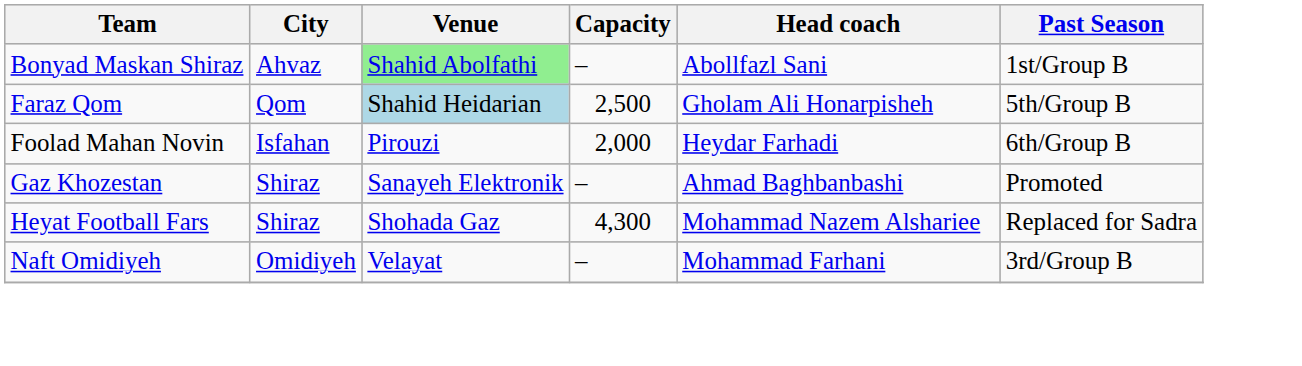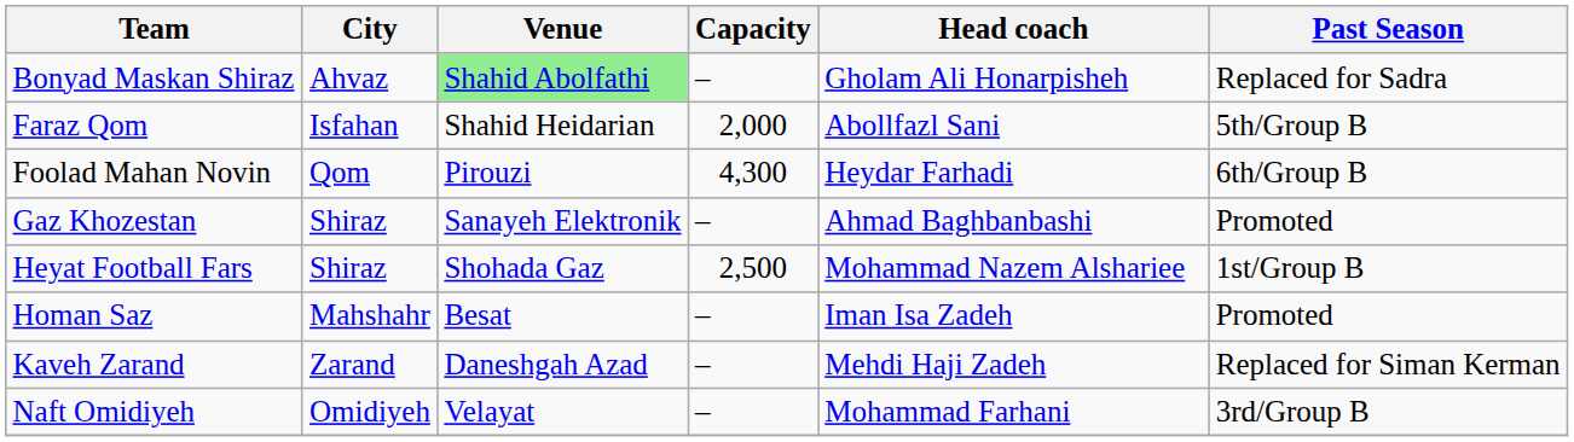Bonyad Maskan Shiraz | Head coach: Abollfazl Sani -> Gholam Ali Honarpisheh
Bonyad Maskan Shiraz | Past Season: 1st/Group B -> Replaced for Sadra
Faraz Qom | City: Qom -> Isfahan
Faraz Qom | Venue: lightblue background -> no background
Faraz Qom | Capacity: 2,500 -> 2,000
Faraz Qom | Head coach: Gholam Ali Honarpisheh -> Abollfazl Sani
Foolad Mahan Novin | City: Isfahan -> Qom
Foolad Mahan Novin | Capacity: 2,000 -> 4,300
Heyat Football Fars | Capacity: 4,300 -> 2,500
Heyat Football Fars | Past Season: Replaced for Sadra -> 1st/Group B
+ row: Homan Saz | Mahshahr | Besat | – | Iman Isa Zadeh | Promoted
+ row: Kaveh Zarand | Zarand | Daneshgah Azad | – | Mehdi Haji Zadeh | Replaced for Siman Kerman
